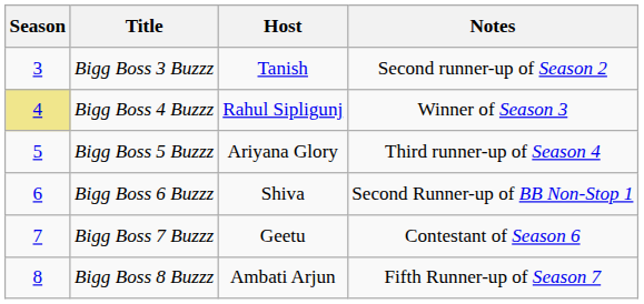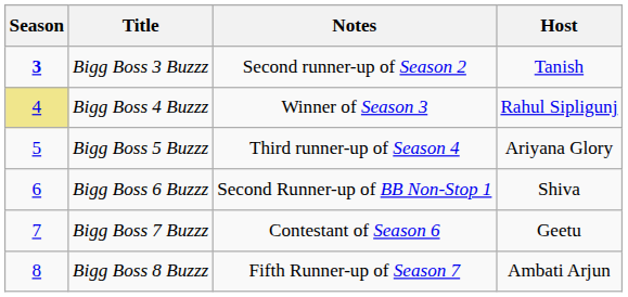columns swapped: Host <-> Notes
Bigg Boss 3 Buzzz | Season: normal -> bold
